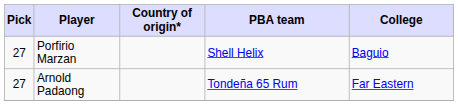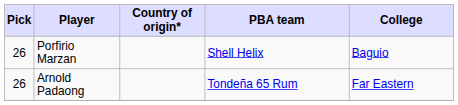Porfirio Marzan | Pick: 27 -> 26
Arnold Padaong | Pick: 27 -> 26
